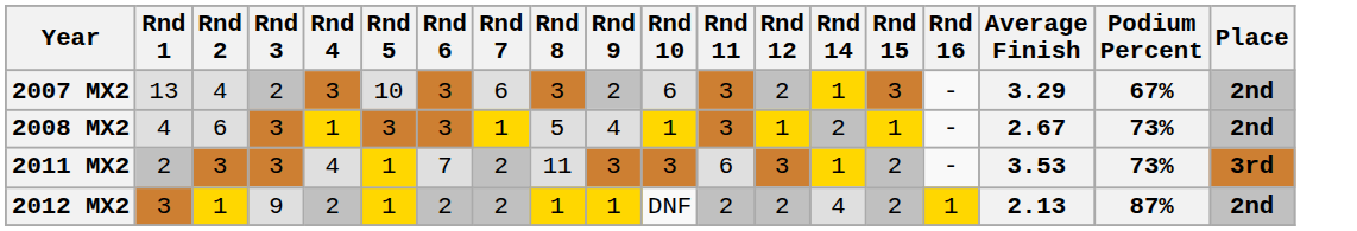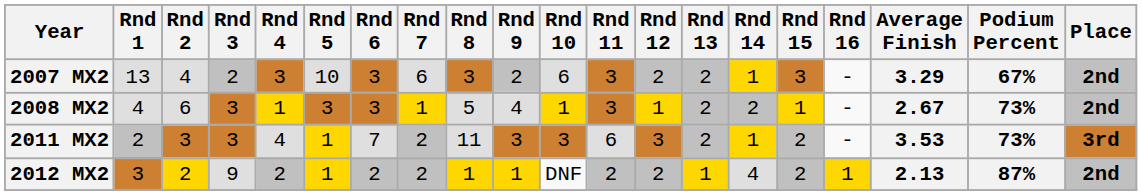+ column: Rnd 13 | 2 | 2 | 2 | 1
2012 MX2 | Rnd 2: 1 -> 2
